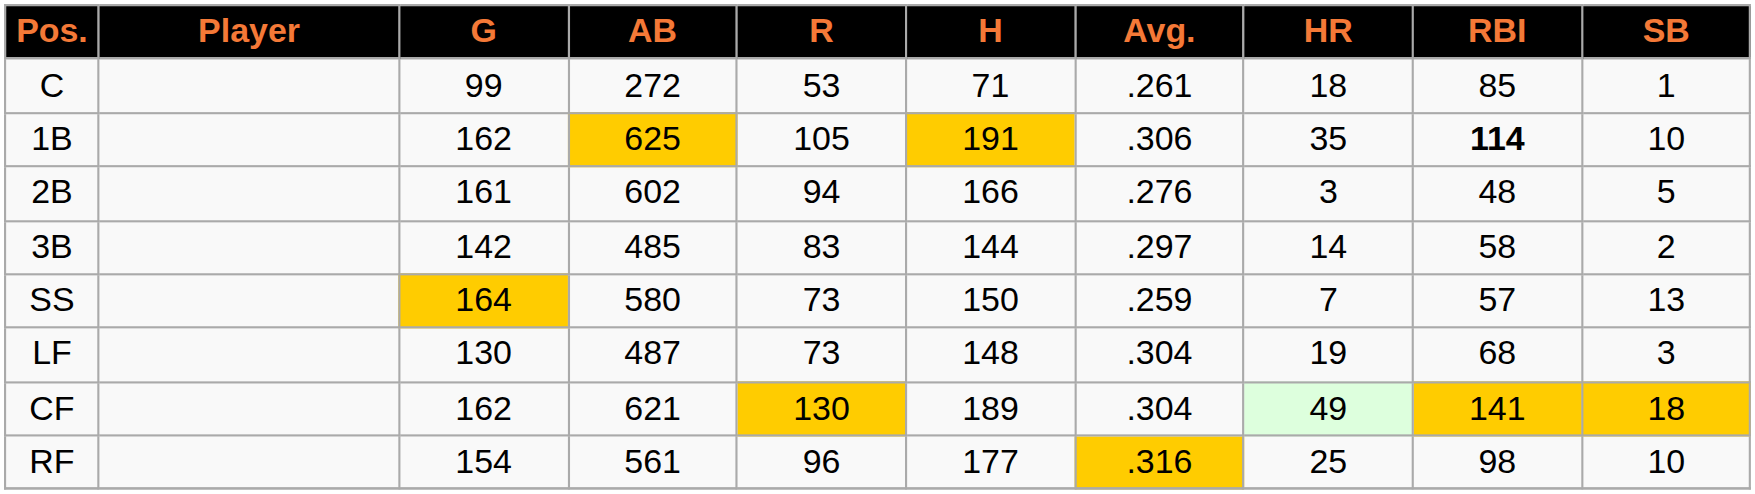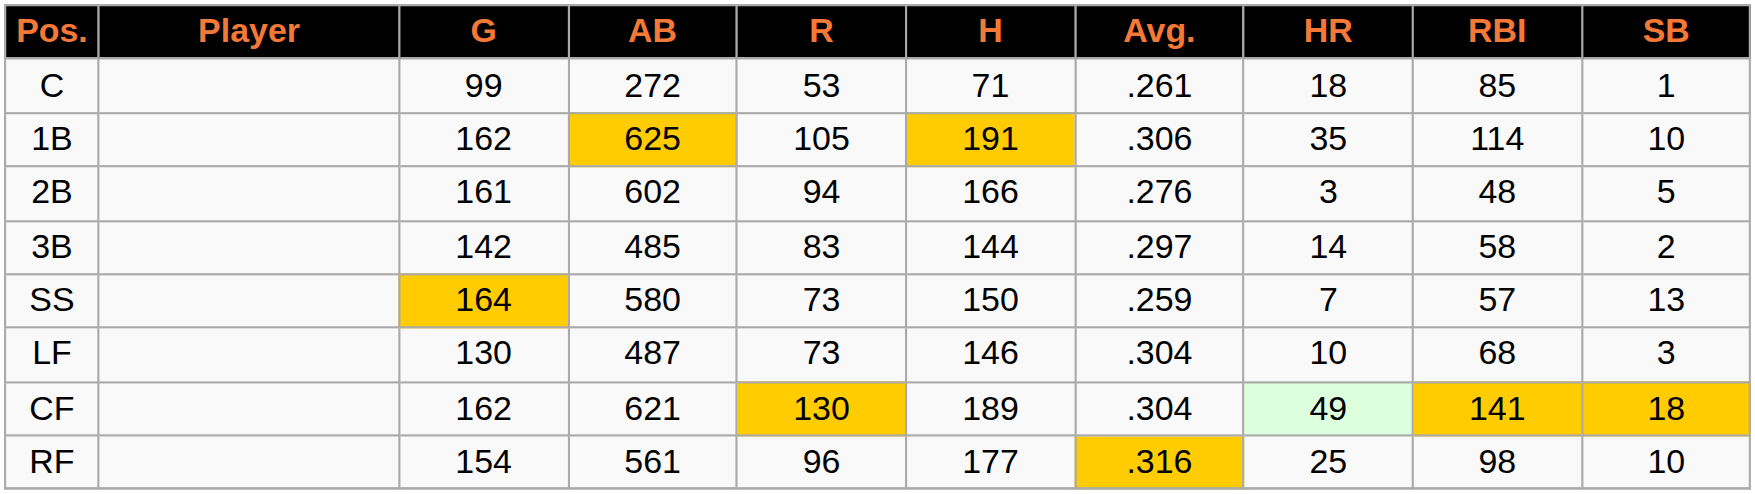1B | RBI: bold -> normal
LF | H: 148 -> 146
LF | HR: 19 -> 10
